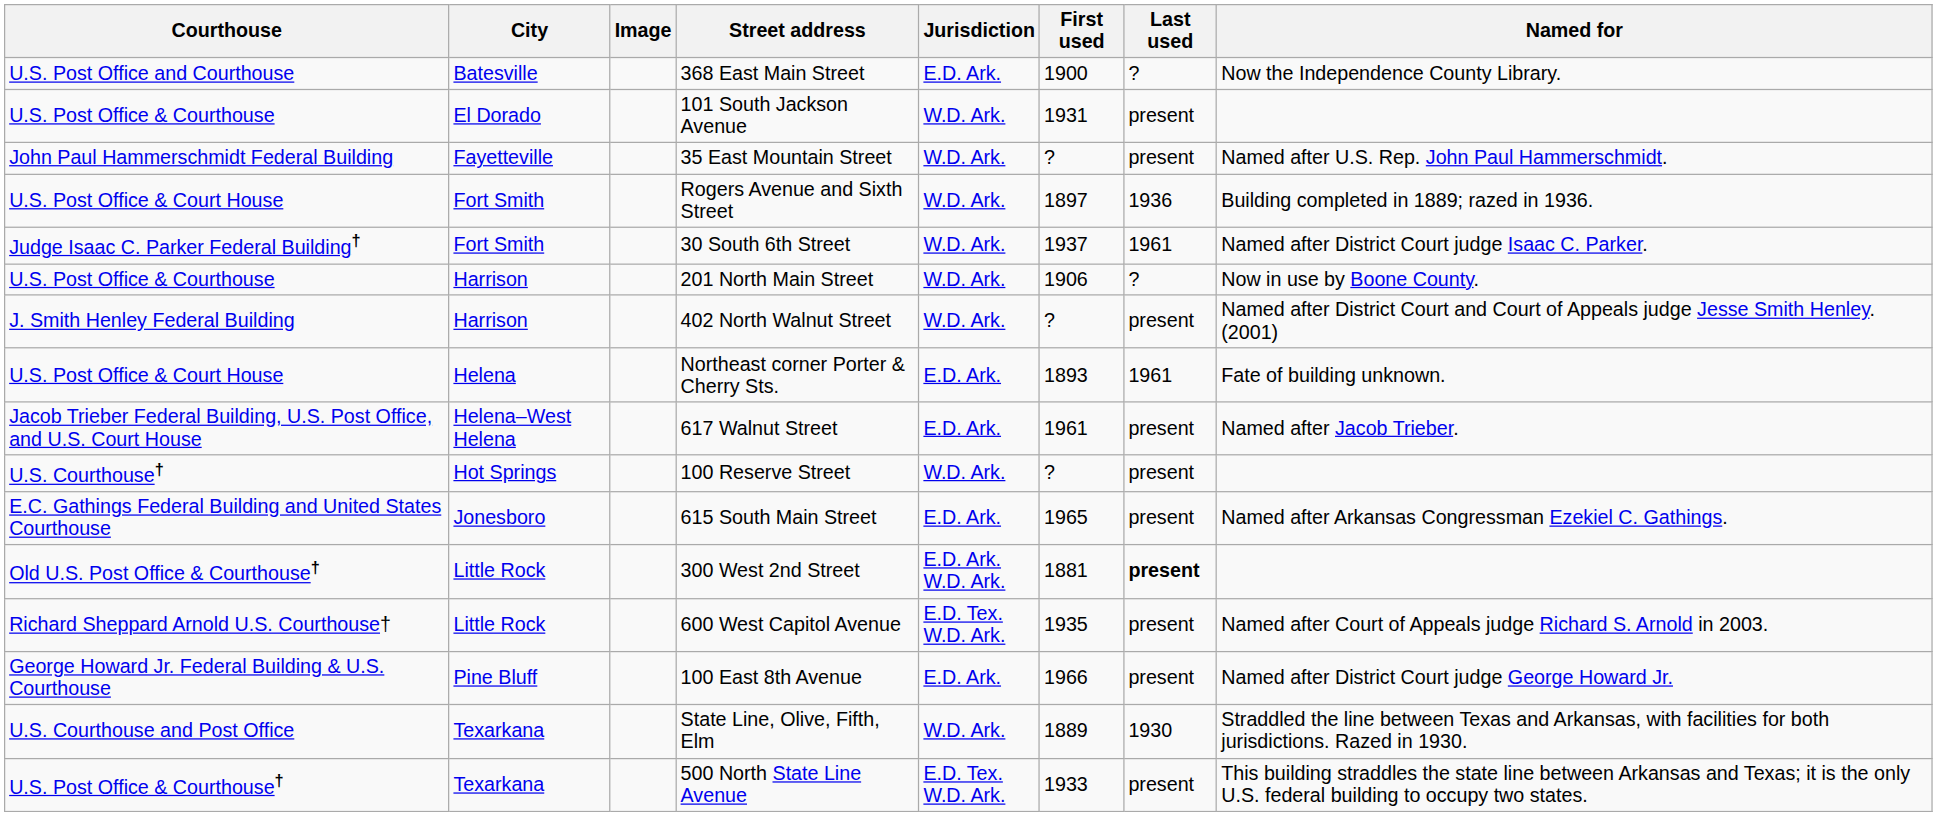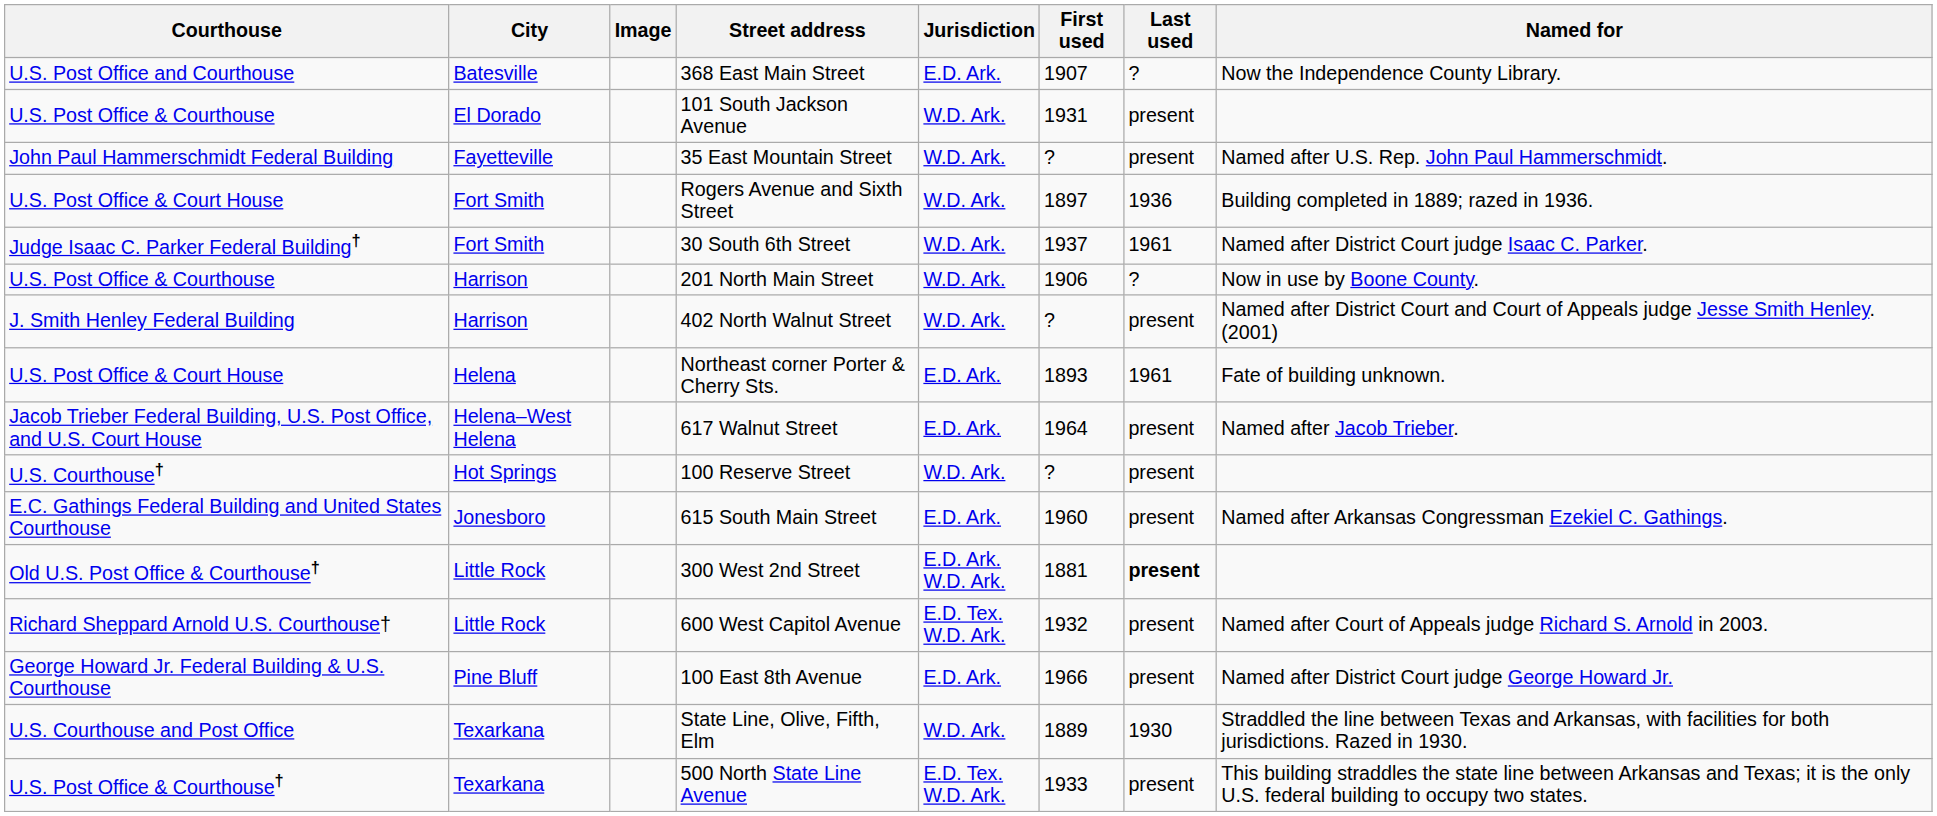368 East Main Street | First used: 1900 -> 1907
617 Walnut Street | First used: 1961 -> 1964
615 South Main Street | First used: 1965 -> 1960
600 West Capitol Avenue | First used: 1935 -> 1932
